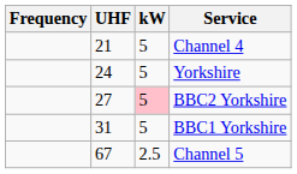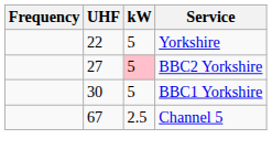- row: 21 | 5 | Channel 4
Yorkshire | UHF: 24 -> 22
BBC1 Yorkshire | UHF: 31 -> 30
